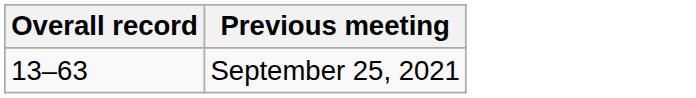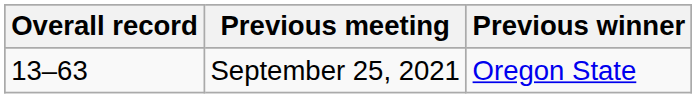+ column: Previous winner | Oregon State
